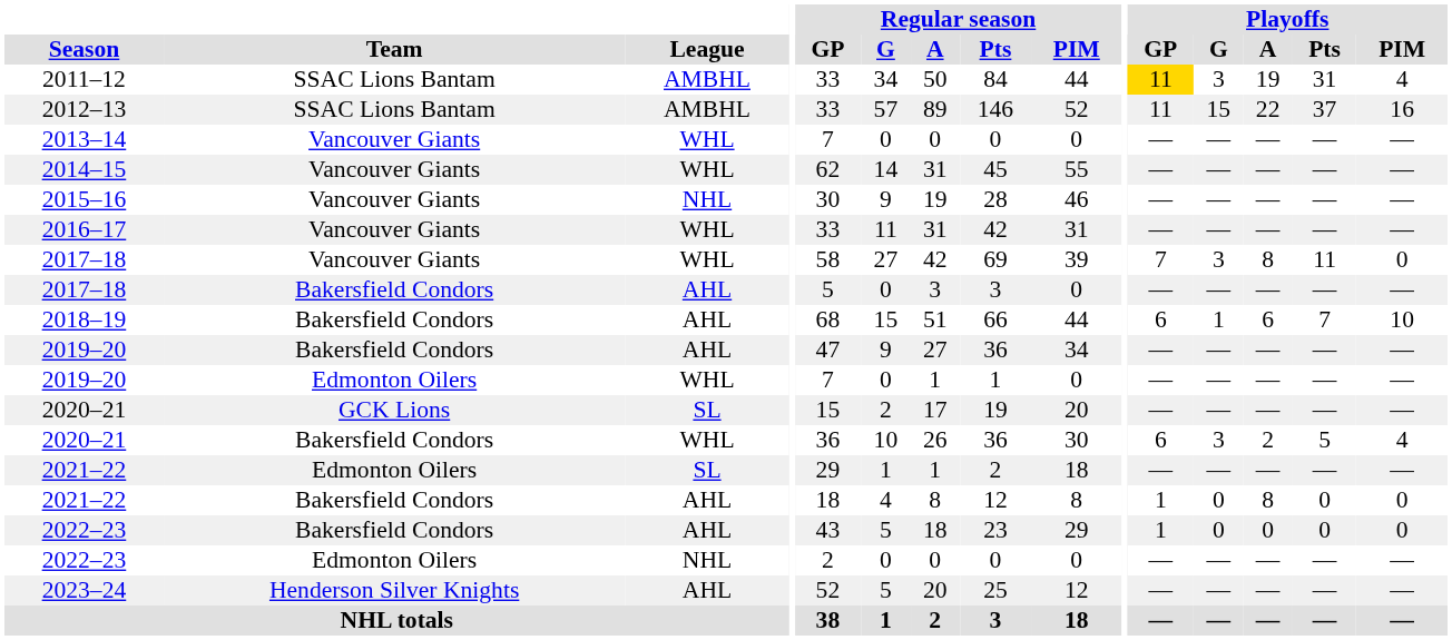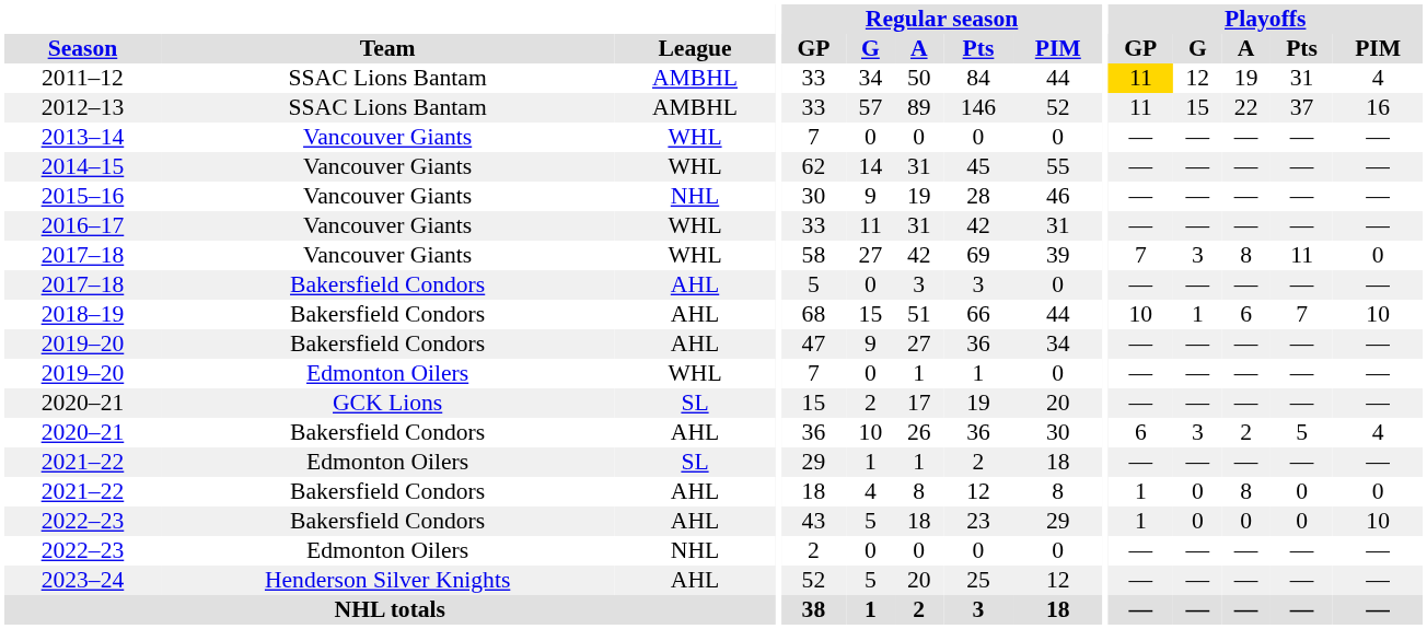2011–12 | Playoffs / G: 3 -> 12
2018–19 | Playoffs / GP: 6 -> 10
2020–21 / Bakersfield Condors | League: WHL -> AHL
2022–23 / Bakersfield Condors | Playoffs / PIM: 0 -> 10
